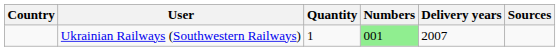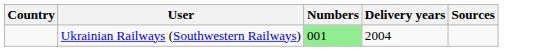- column: Quantity | 1
Ukrainian Railways (Southwestern Railways) | Delivery years: 2007 -> 2004
